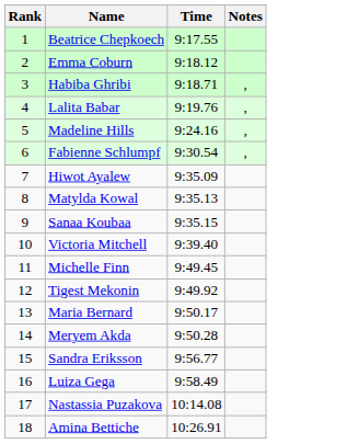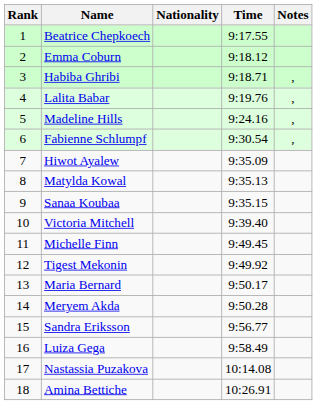+ column: Nationality
